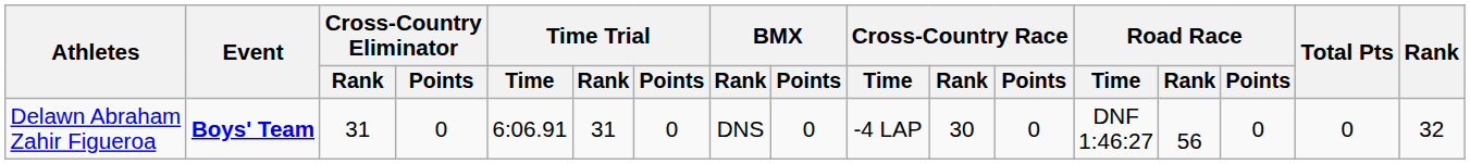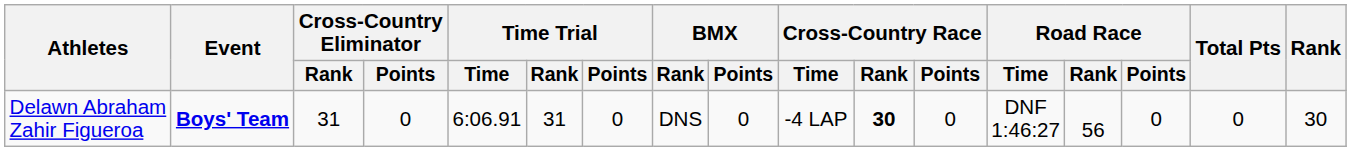Delawn Abraham Zahir Figueroa | Cross-Country Race / Rank: normal -> bold
Delawn Abraham Zahir Figueroa | Rank: 32 -> 30
